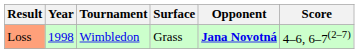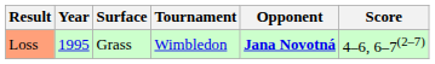columns swapped: Tournament <-> Surface
Loss | Year: 1998 -> 1995
